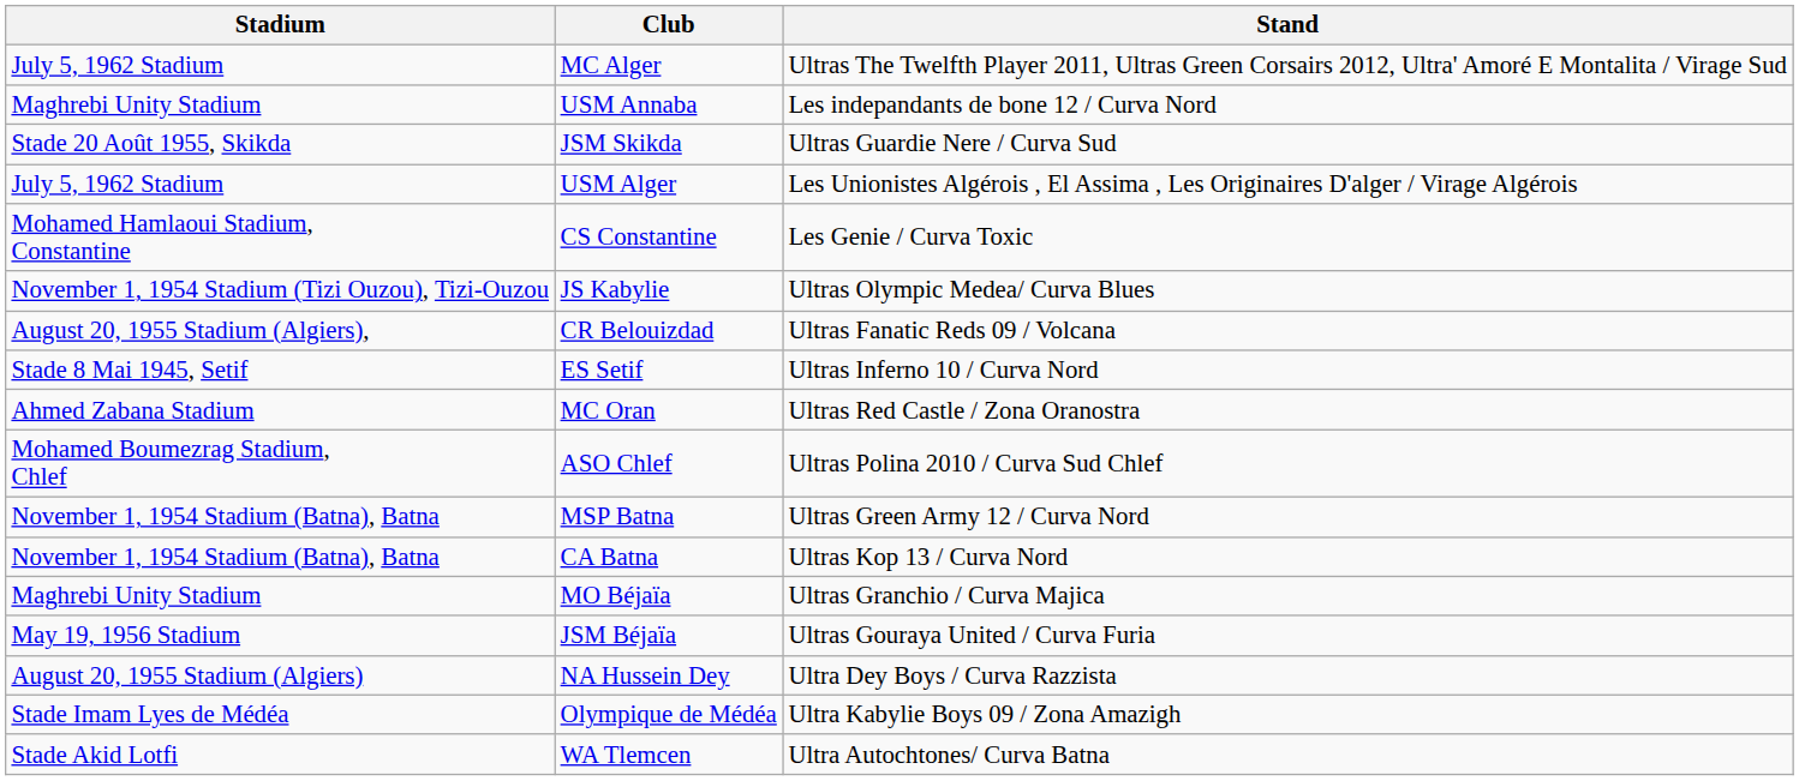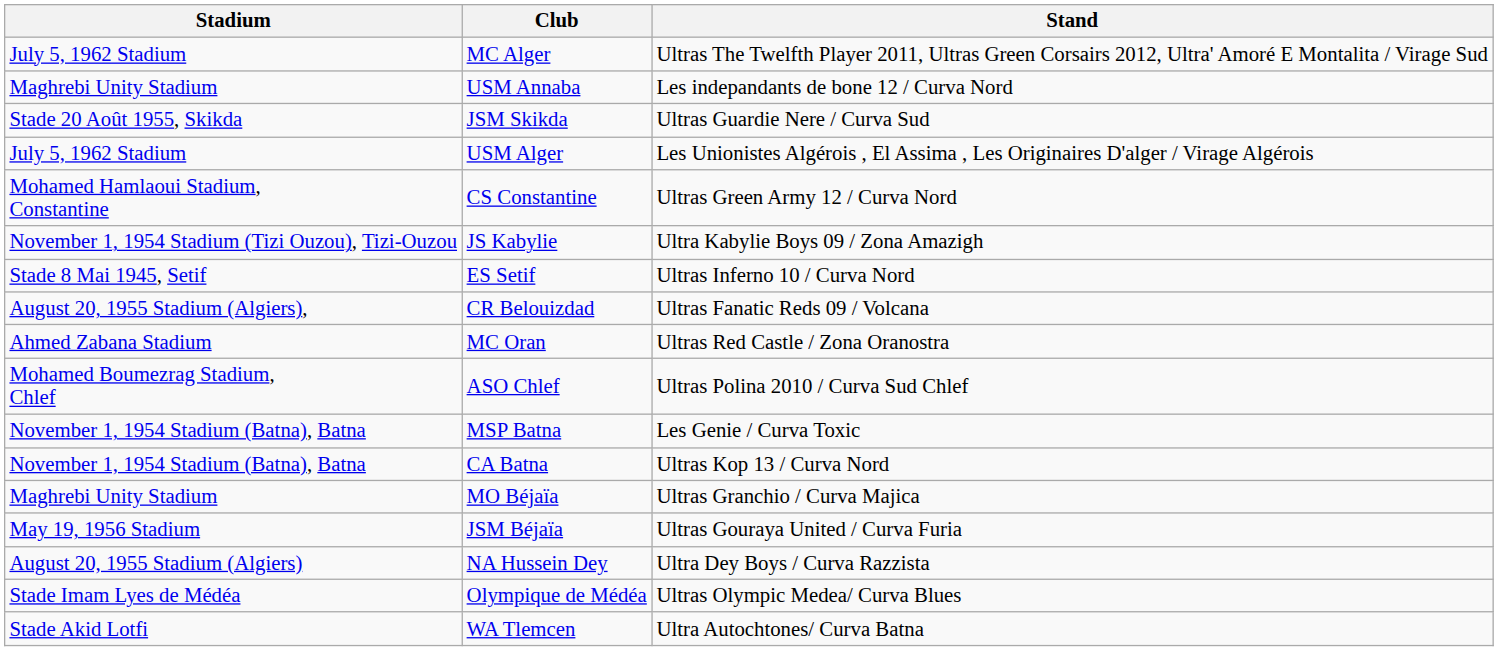CS Constantine | Stand: Les Genie / Curva Toxic -> Ultras Green Army 12 / Curva Nord
JS Kabylie | Stand: Ultras Olympic Medea/ Curva Blues -> Ultra Kabylie Boys 09 / Zona Amazigh
rows swapped: CR Belouizdad <-> ES Setif
MSP Batna | Stand: Ultras Green Army 12 / Curva Nord -> Les Genie / Curva Toxic
Olympique de Médéa | Stand: Ultra Kabylie Boys 09 / Zona Amazigh -> Ultras Olympic Medea/ Curva Blues
